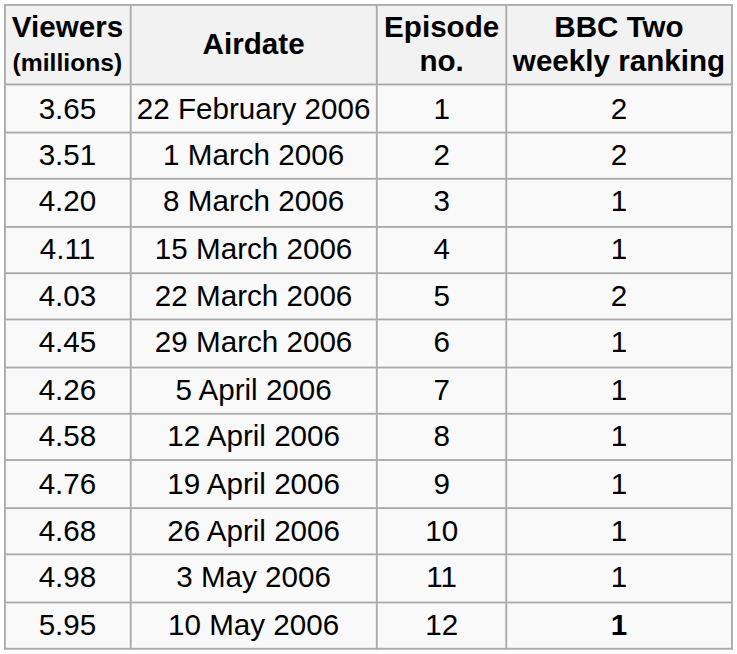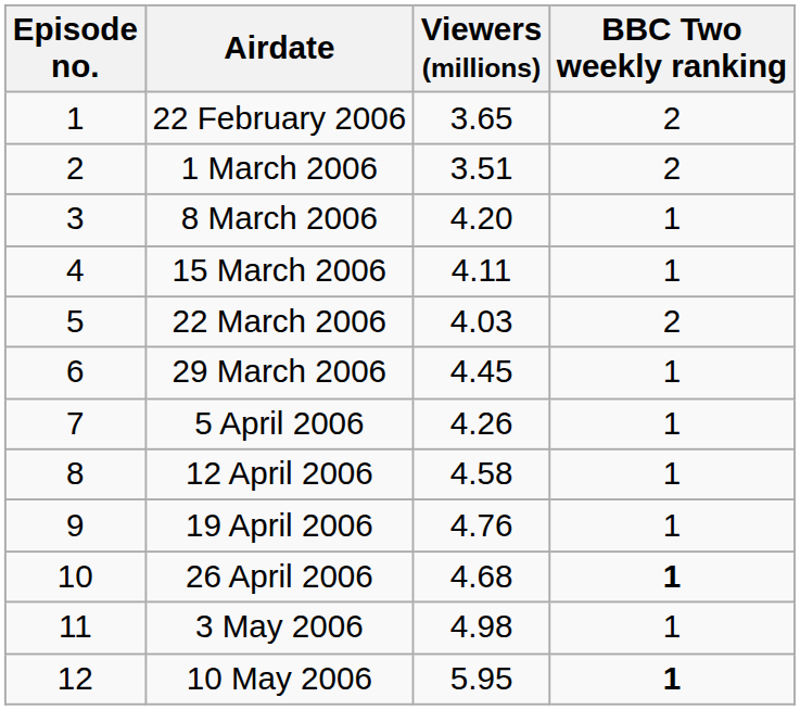columns swapped: Episode no. <-> Viewers (millions)
26 April 2006 | BBC Two weekly ranking: normal -> bold
